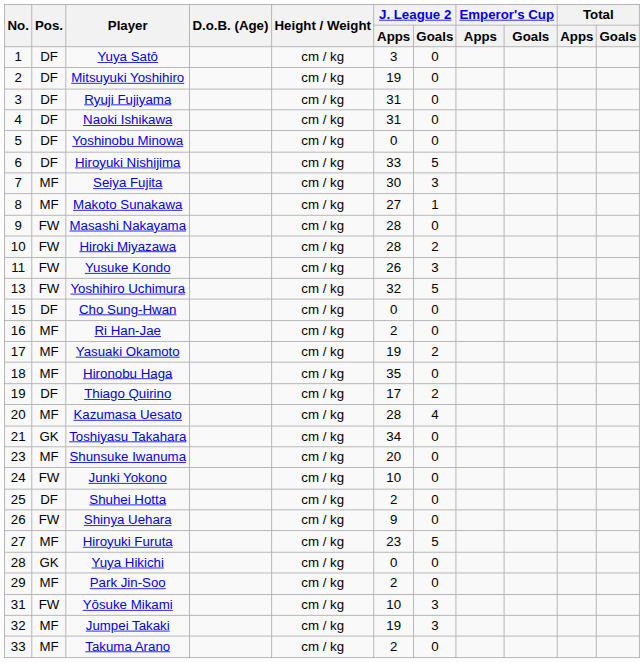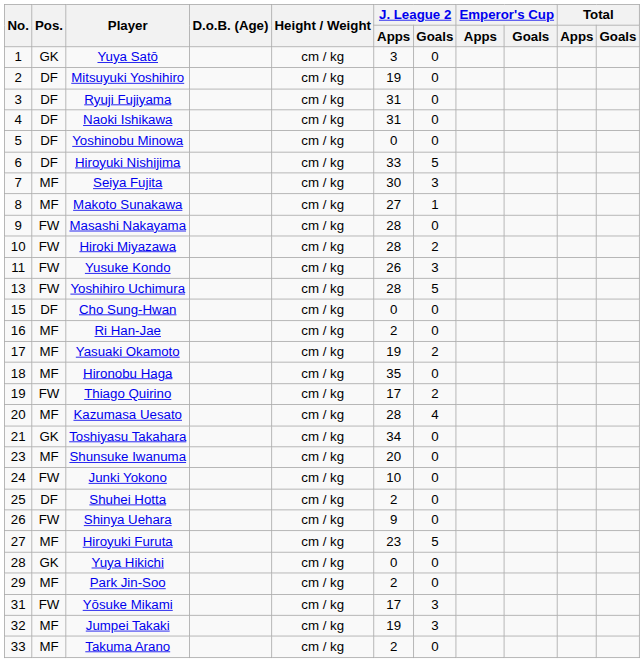Yuya Satō | Pos.: DF -> GK
Yoshihiro Uchimura | J. League 2 / Apps: 32 -> 28
Thiago Quirino | Pos.: DF -> FW
Yōsuke Mikami | J. League 2 / Apps: 10 -> 17
